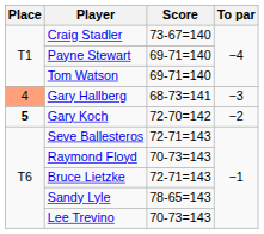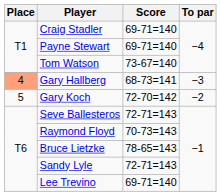Craig Stadler | Score: 73-67=140 -> 69-71=140
Tom Watson | Score: 69-71=140 -> 73-67=140
Gary Koch | Place: bold -> normal
Bruce Lietzke | Score: 72-71=143 -> 78-65=143
Sandy Lyle | Score: 78-65=143 -> 72-71=143
Lee Trevino | Score: 70-73=143 -> 69-71=140
